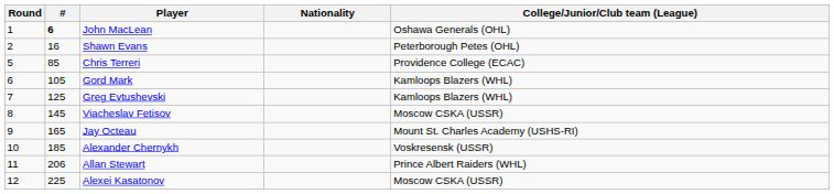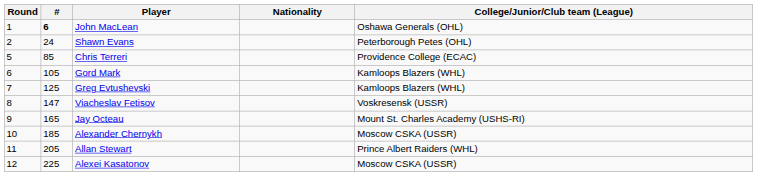Shawn Evans | #: 16 -> 24
Viacheslav Fetisov | #: 145 -> 147
Viacheslav Fetisov | College/Junior/Club team (League): Moscow CSKA (USSR) -> Voskresensk (USSR)
Alexander Chernykh | College/Junior/Club team (League): Voskresensk (USSR) -> Moscow CSKA (USSR)
Allan Stewart | #: 206 -> 205
